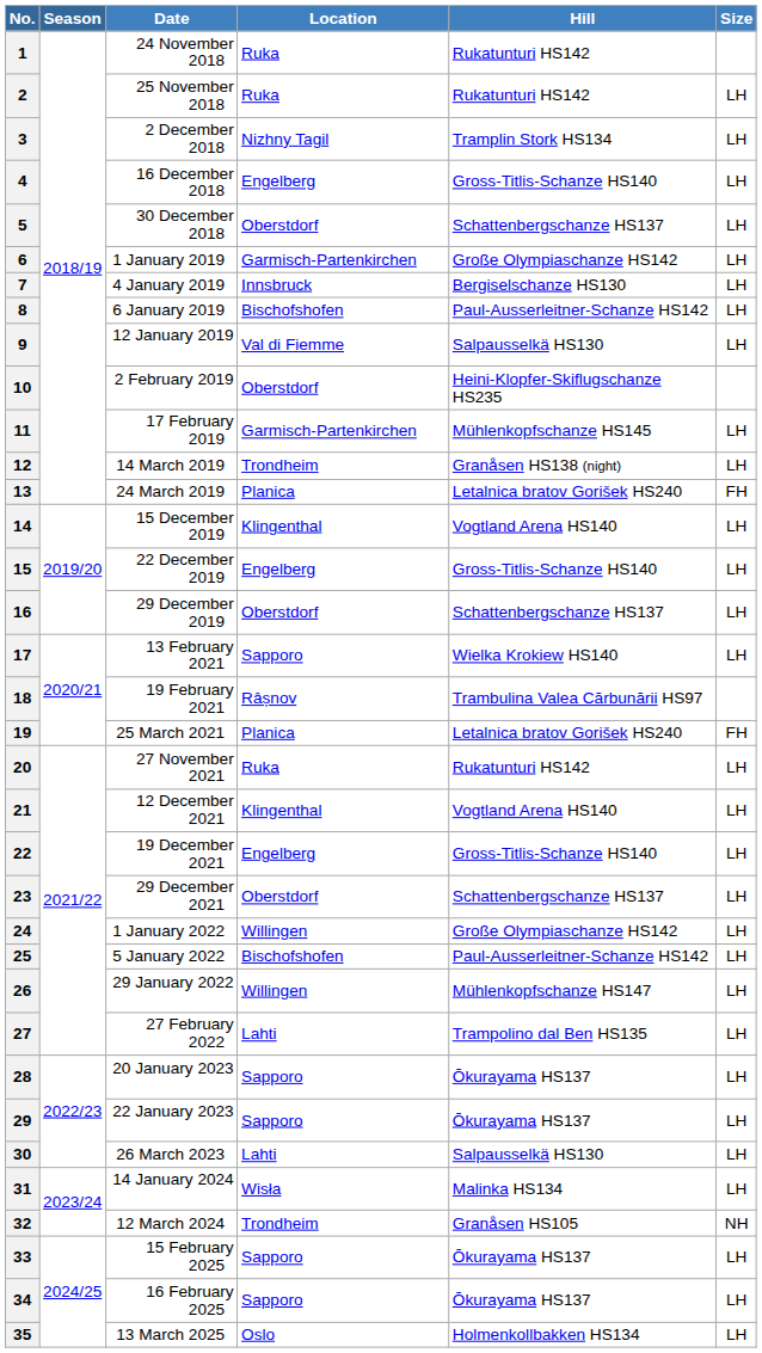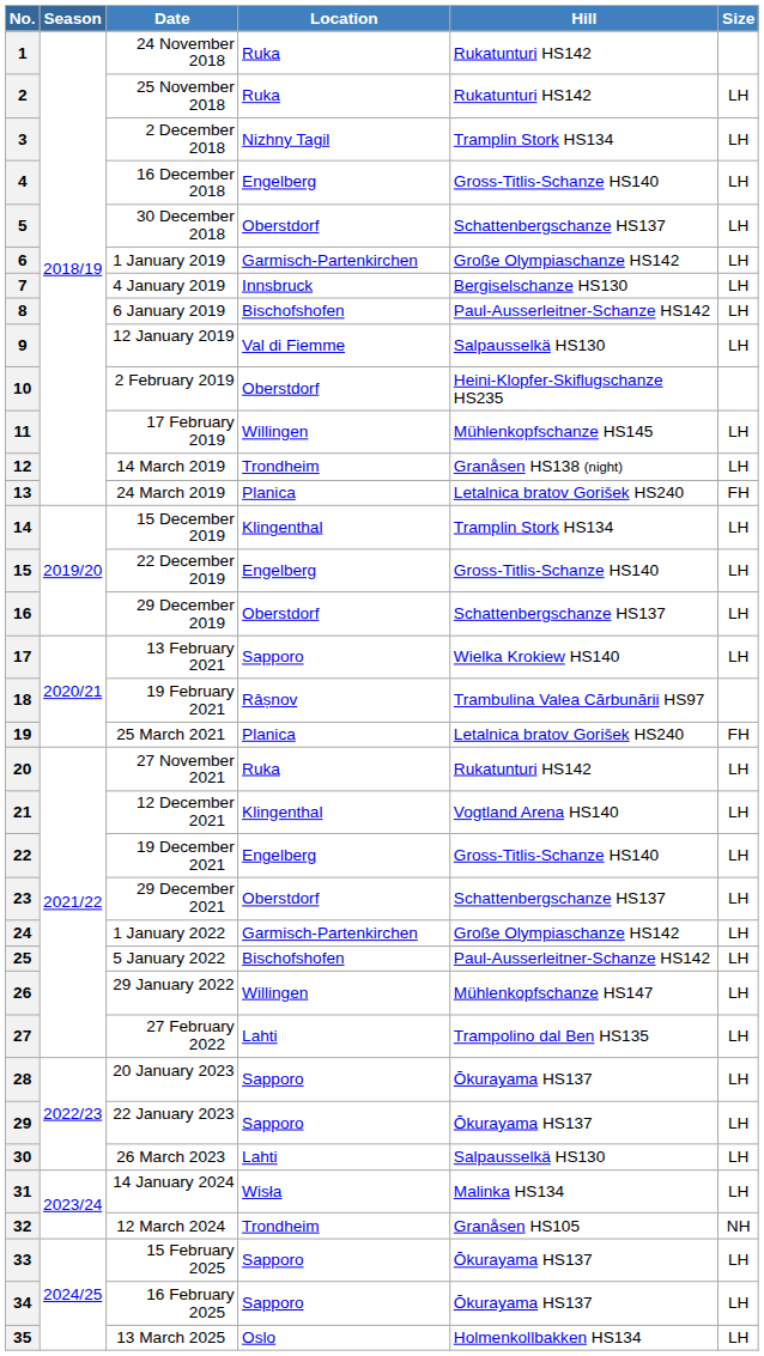11 | Location: Garmisch-Partenkirchen -> Willingen
14 | Hill: Vogtland Arena HS140 -> Tramplin Stork HS134
24 | Location: Willingen -> Garmisch-Partenkirchen
